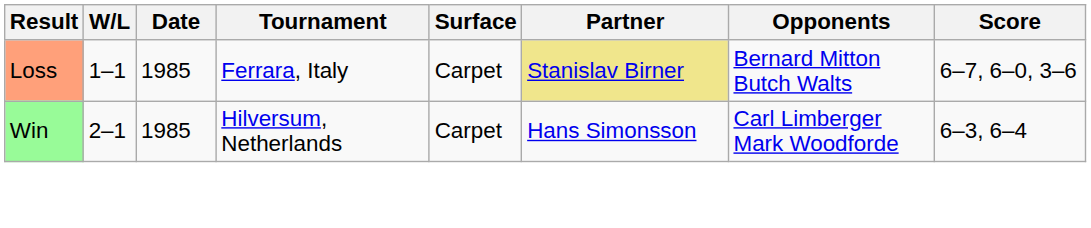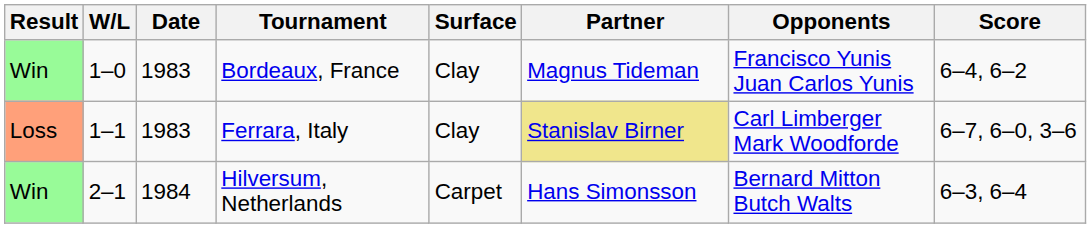+ row: Win | 1–0 | 1983 | Bordeaux, France | Clay | Magnus Tideman | Francisco Yunis Juan Carlos Yunis | 6–4, 6–2
Ferrara, Italy | Date: 1985 -> 1983
Ferrara, Italy | Surface: Carpet -> Clay
Ferrara, Italy | Opponents: Bernard Mitton Butch Walts -> Carl Limberger Mark Woodforde
Hilversum, Netherlands | Date: 1985 -> 1984
Hilversum, Netherlands | Opponents: Carl Limberger Mark Woodforde -> Bernard Mitton Butch Walts
